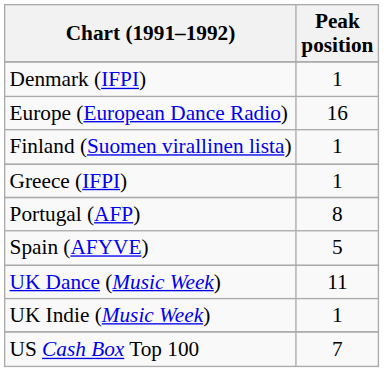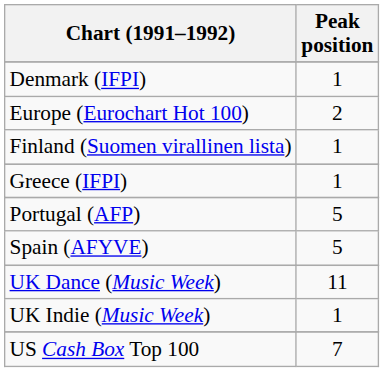+ row: Europe (Eurochart Hot 100) | 2
- row: Europe (European Dance Radio) | 16
Portugal (AFP) | Peak position: 8 -> 5
